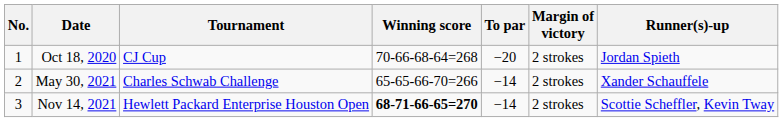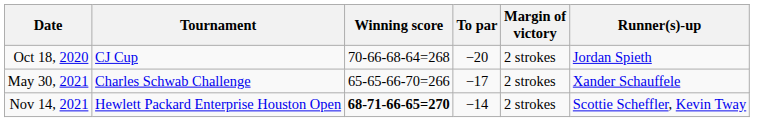- column: No. | 1 | 2 | 3
May 30, 2021 | To par: −14 -> −17
